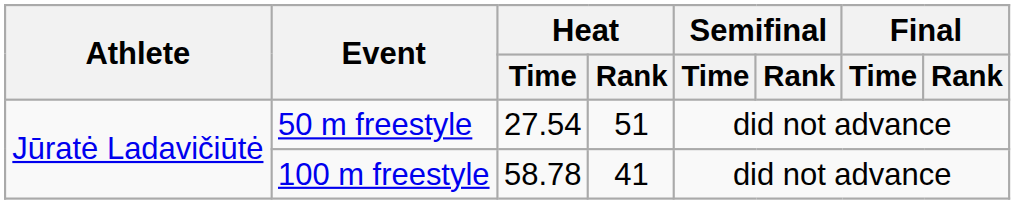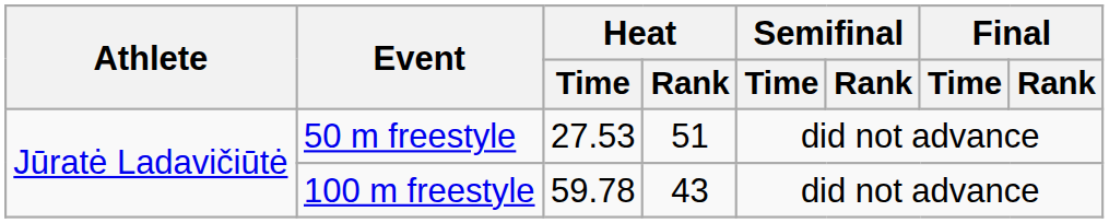50 m freestyle | Heat / Time: 27.54 -> 27.53
100 m freestyle | Heat / Time: 58.78 -> 59.78
100 m freestyle | Heat / Rank: 41 -> 43
